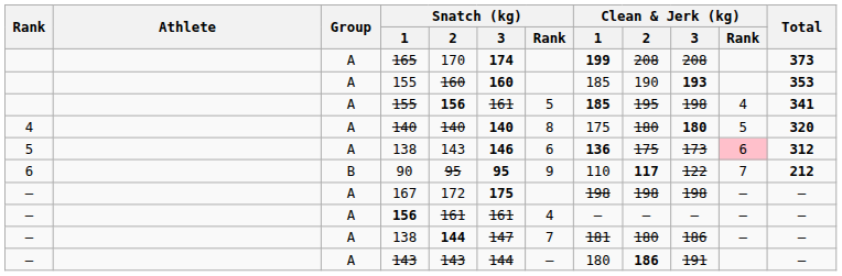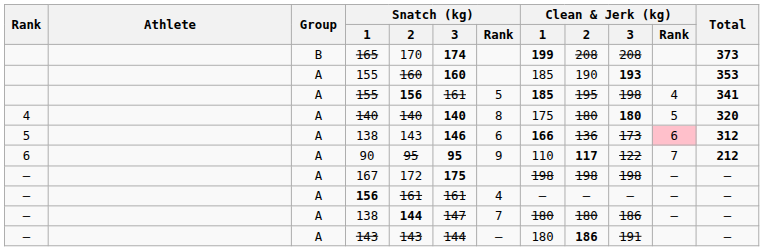165 | Group: A -> B
5 / 138 | Clean & Jerk (kg) / 1: 136 -> 166
5 / 138 | Clean & Jerk (kg) / 2: 175 -> 136
90 | Group: B -> A
— / 138 | Clean & Jerk (kg) / 1: 181 -> 180
